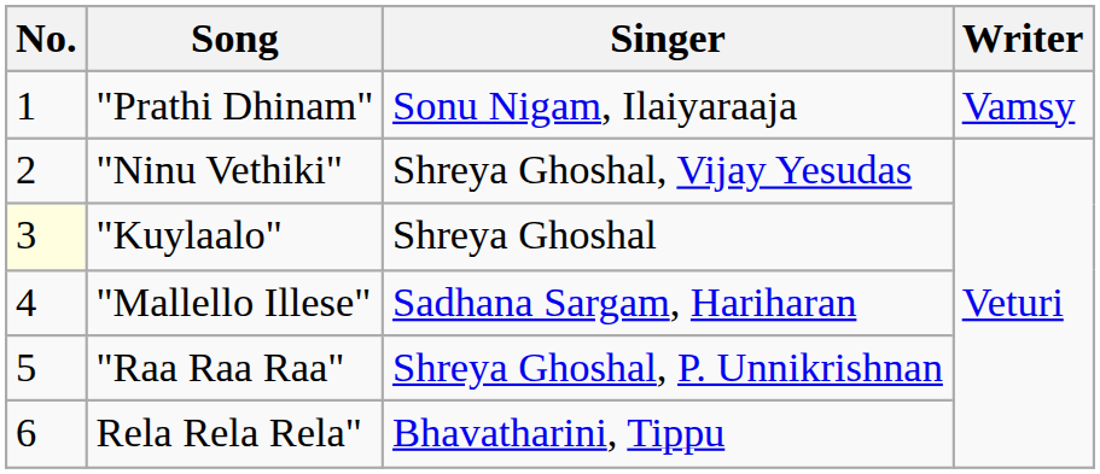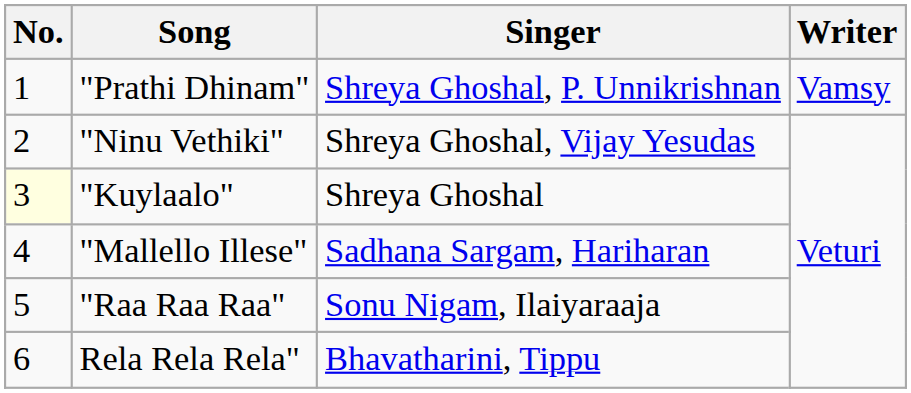"Prathi Dhinam" | Singer: Sonu Nigam, Ilaiyaraaja -> Shreya Ghoshal, P. Unnikrishnan
"Raa Raa Raa" | Singer: Shreya Ghoshal, P. Unnikrishnan -> Sonu Nigam, Ilaiyaraaja
